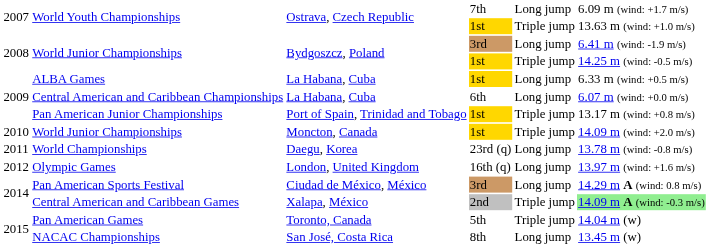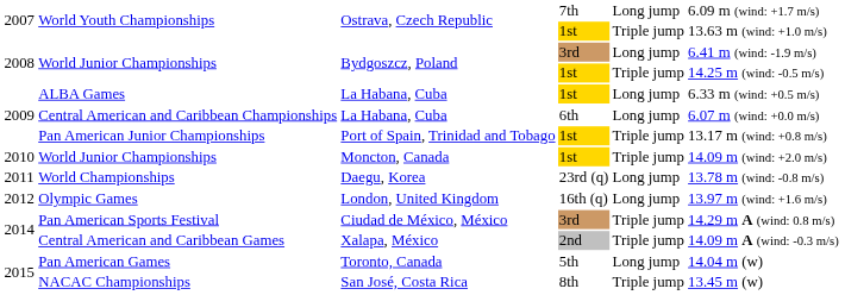Pan American Sports Festival | column 5: Long jump -> Triple jump
Central American and Caribbean Games | column 6: lightgreen background -> no background
Pan American Games | column 5: Triple jump -> Long jump
NACAC Championships | column 5: Long jump -> Triple jump
